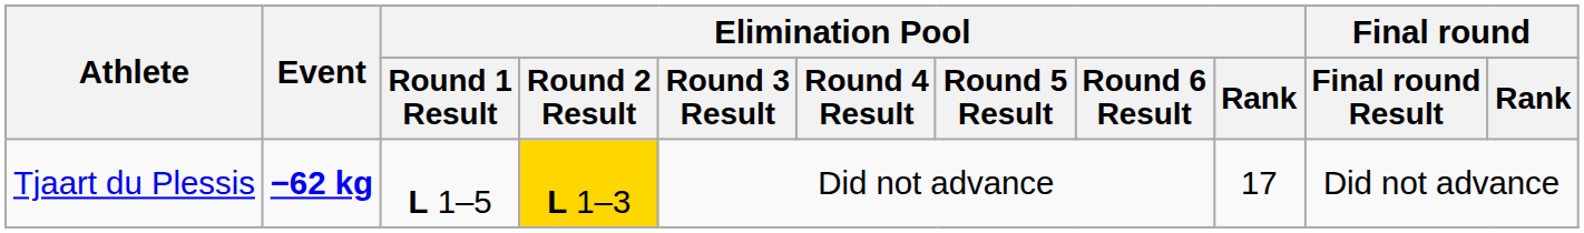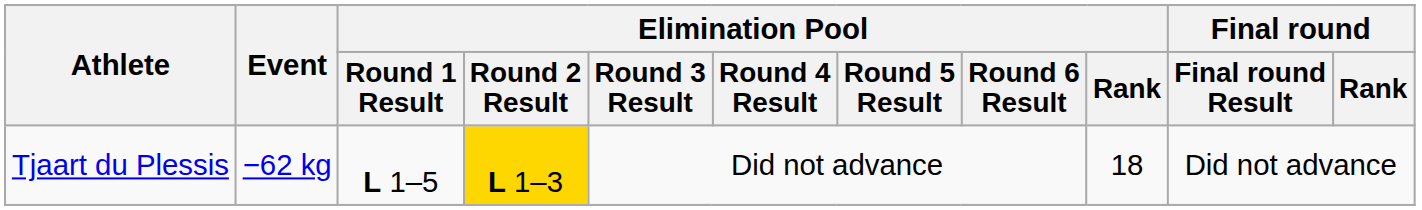Tjaart du Plessis | Event: bold -> normal
Tjaart du Plessis | Elimination Pool / Rank: 17 -> 18
